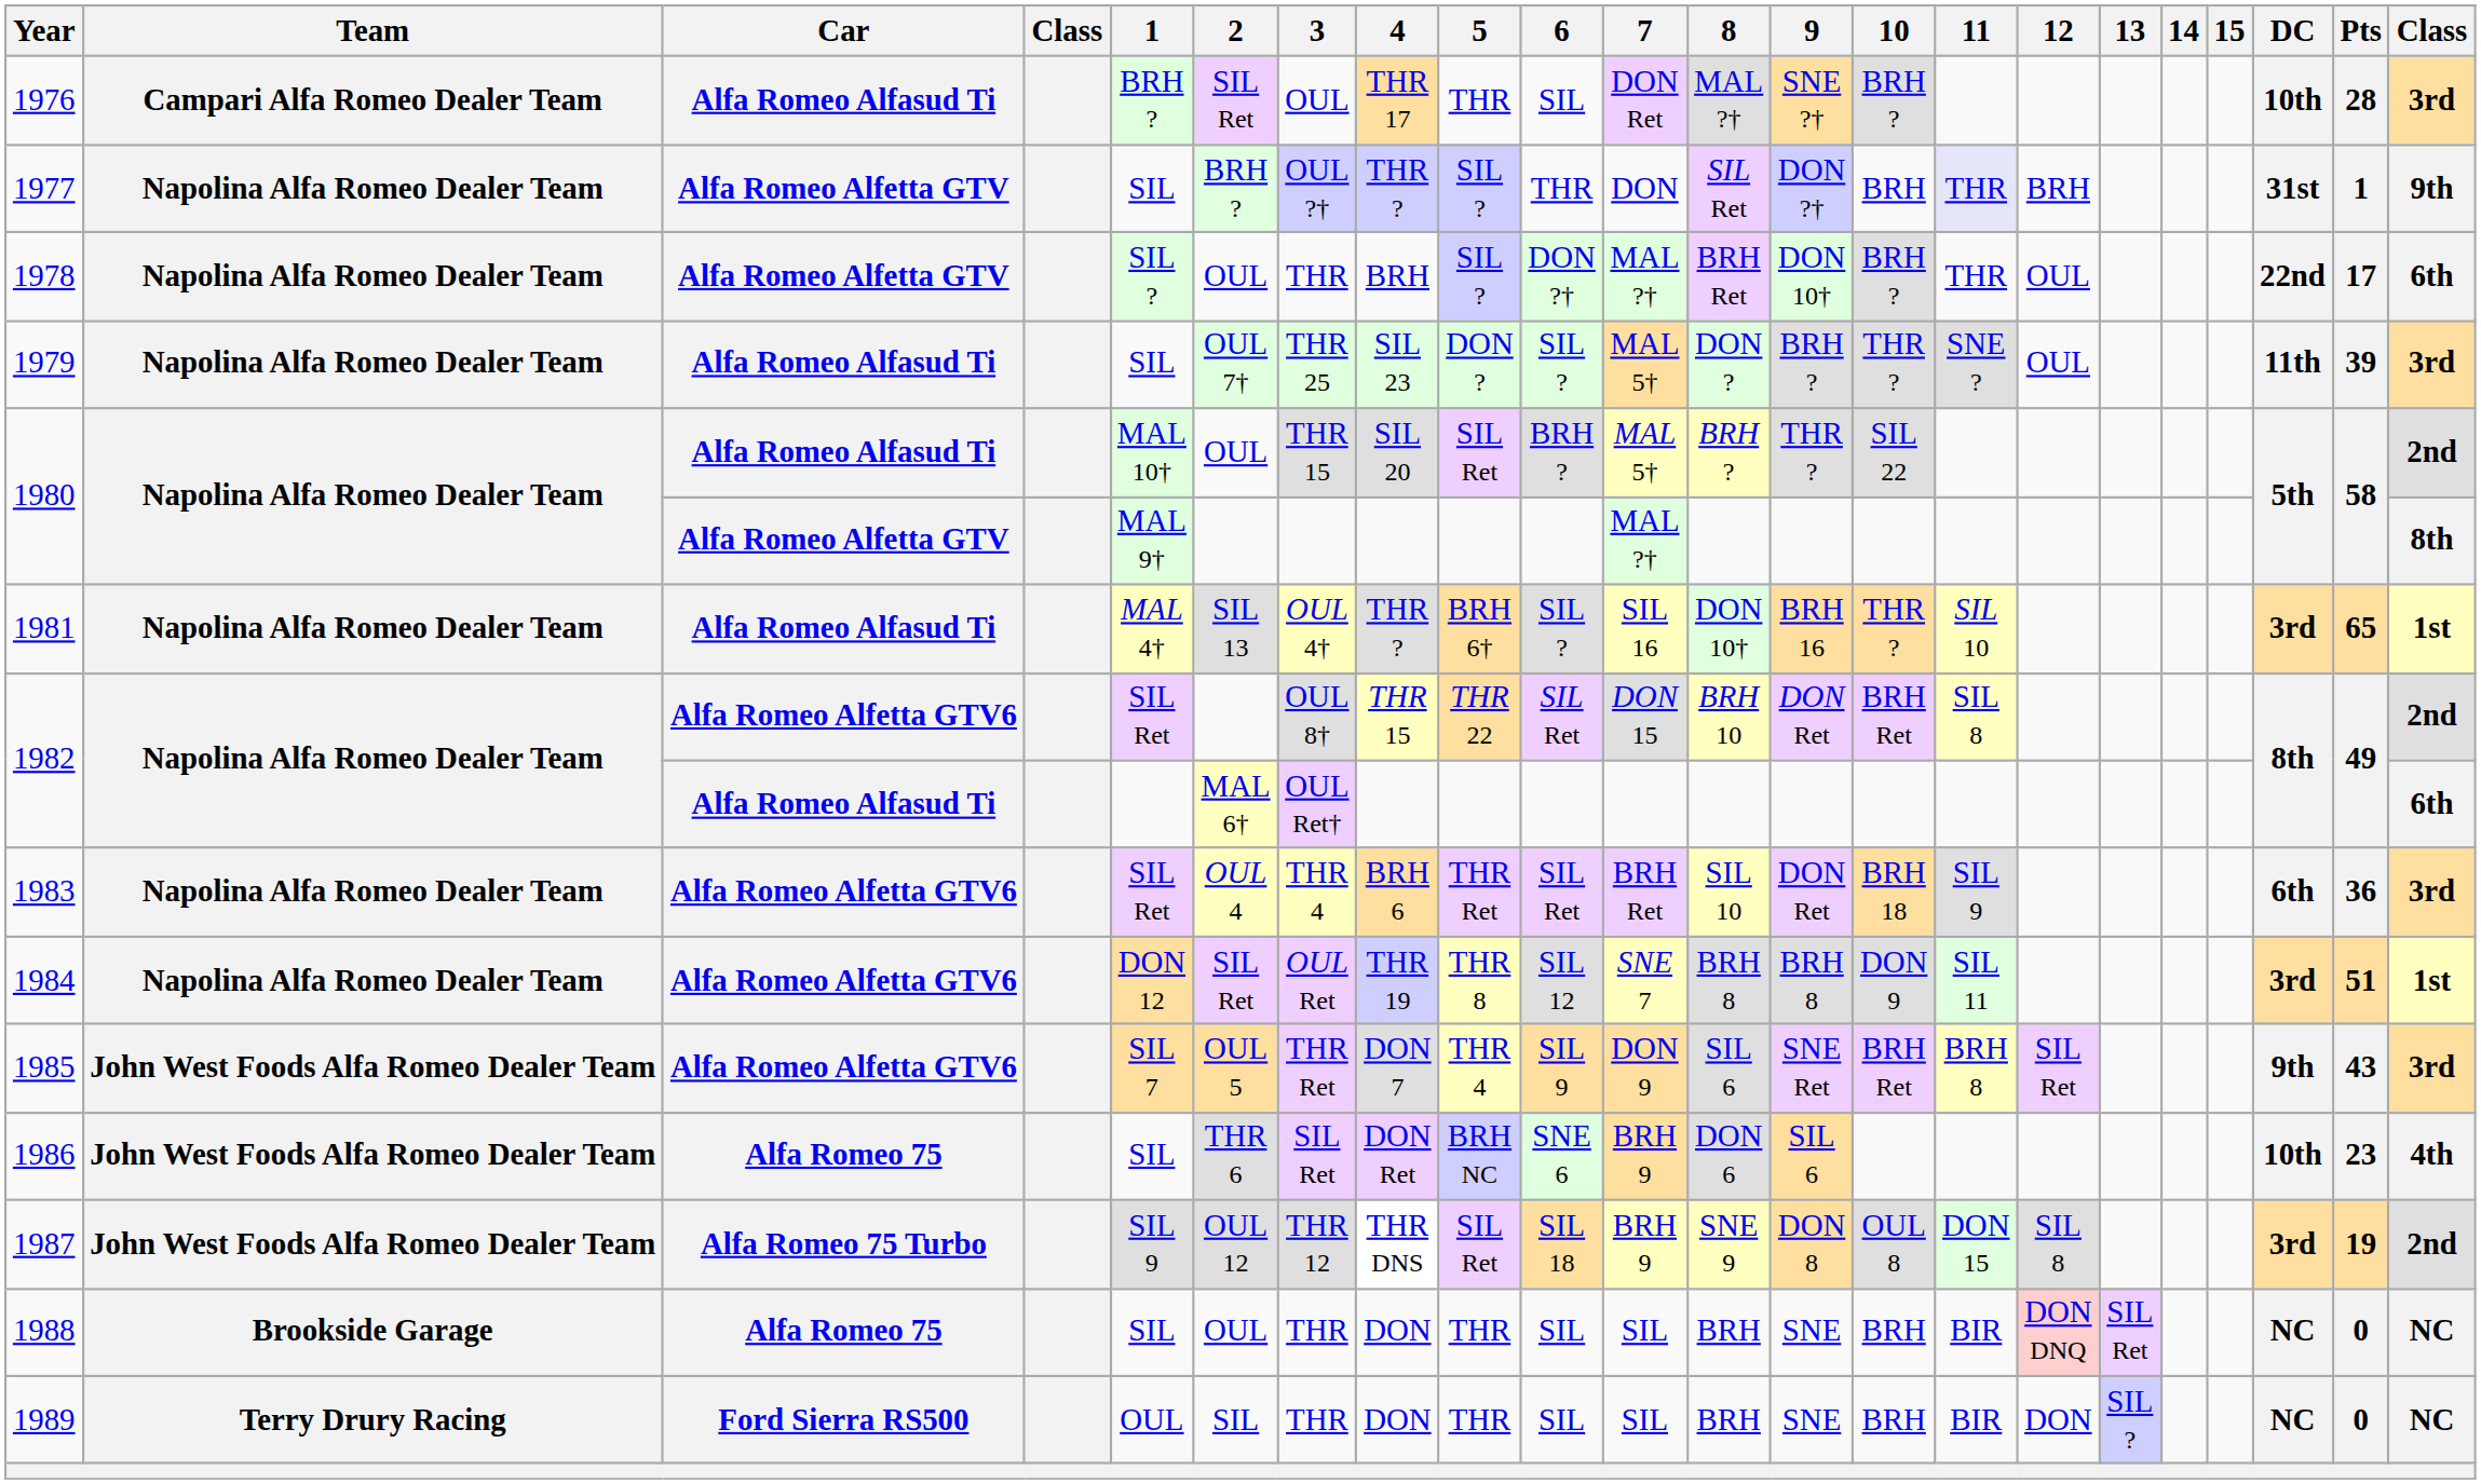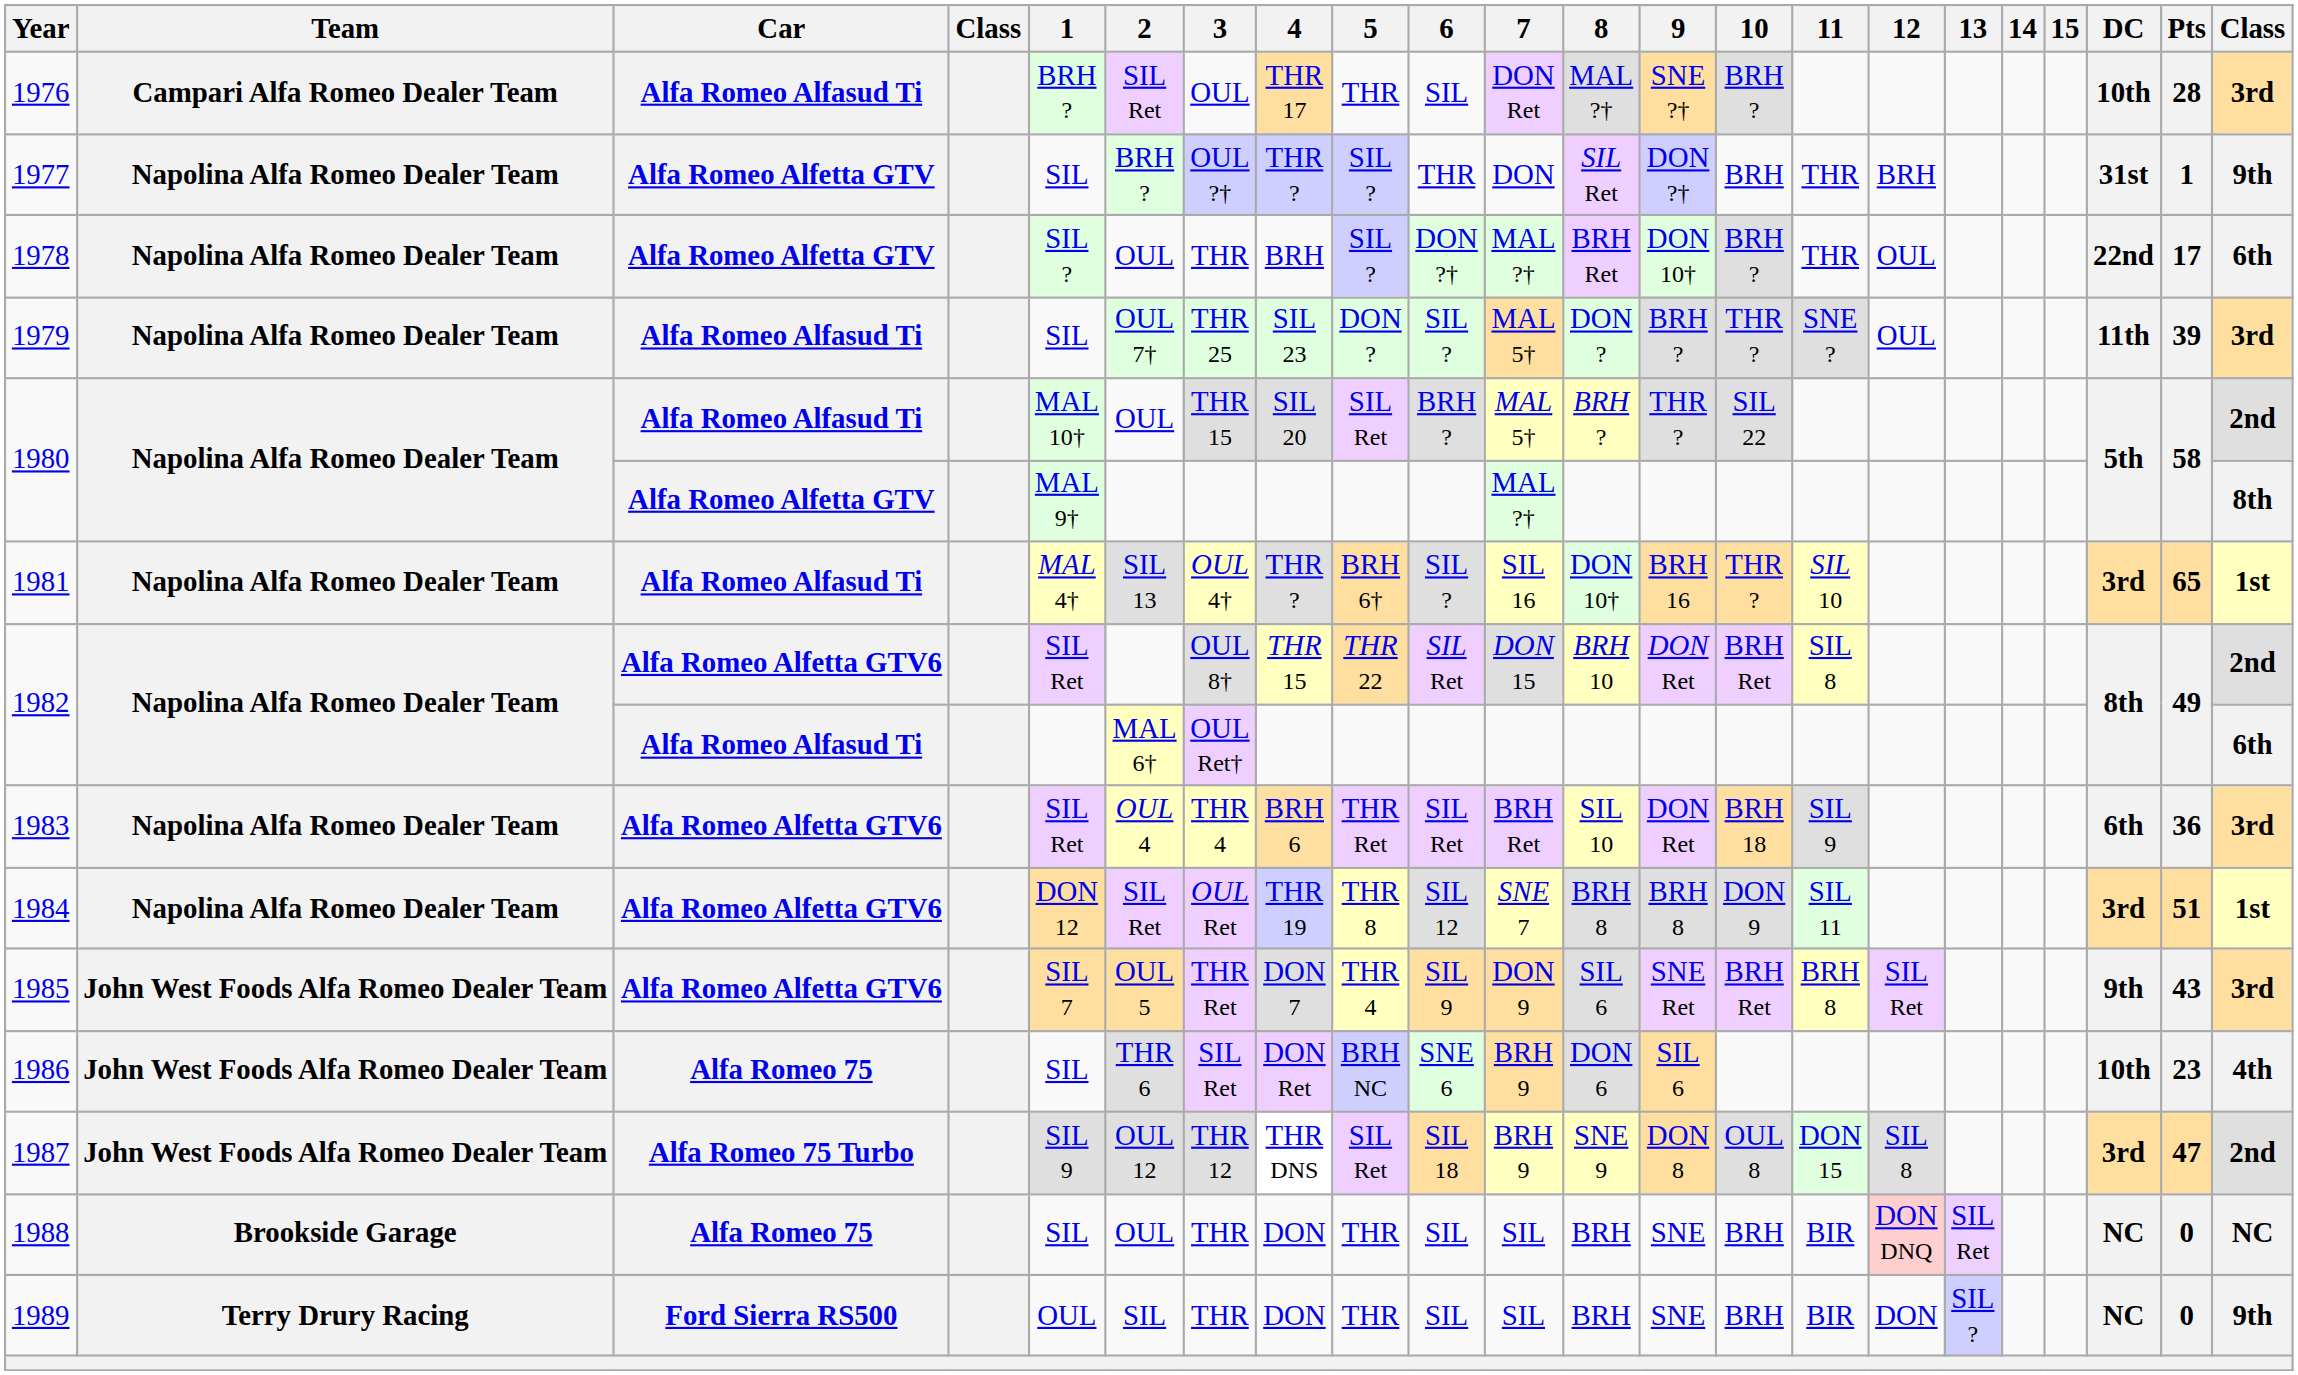1977 | 11: lavender background -> no background
1987 | Pts: 19 -> 47
1989 | column 22: NC -> 9th
